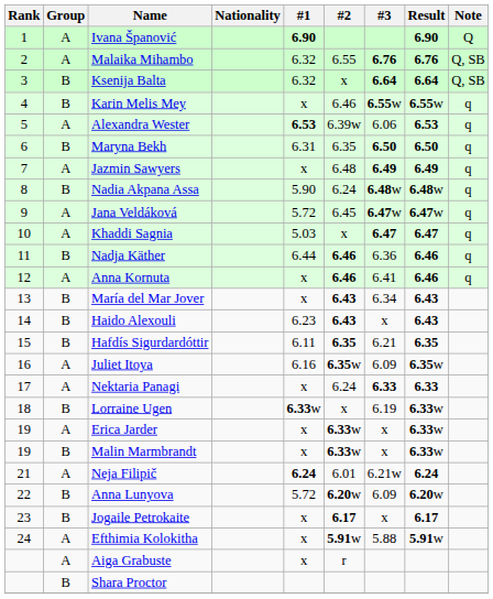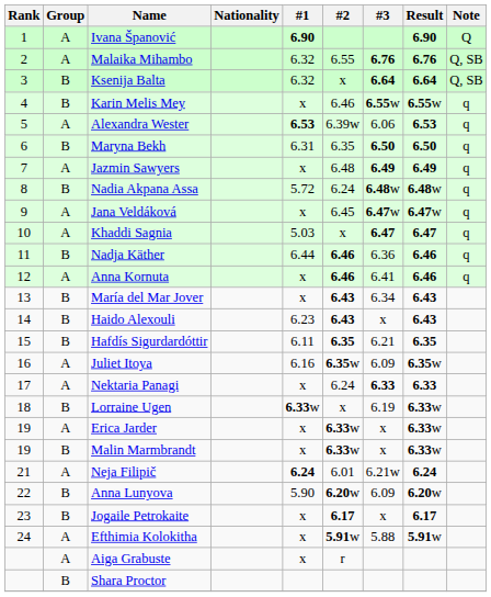Nadia Akpana Assa | #1: 5.90 -> 5.72
Jana Veldáková | #1: 5.72 -> x
Anna Lunyova | #1: 5.72 -> 5.90
